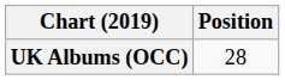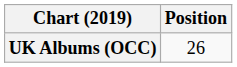UK Albums (OCC) | Position: 28 -> 26
